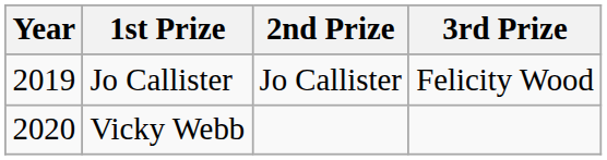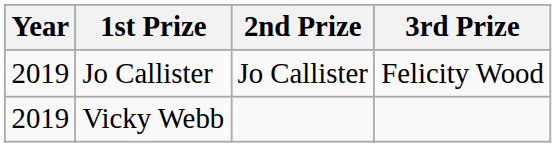Vicky Webb | Year: 2020 -> 2019
